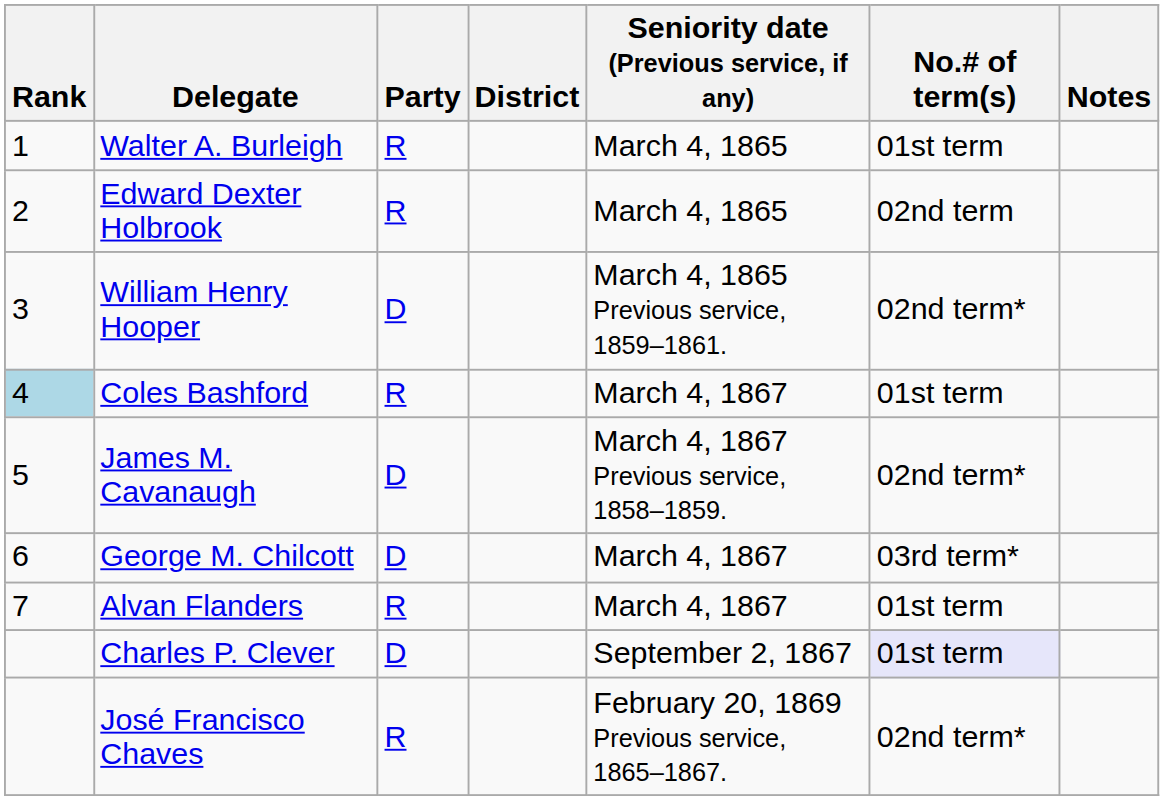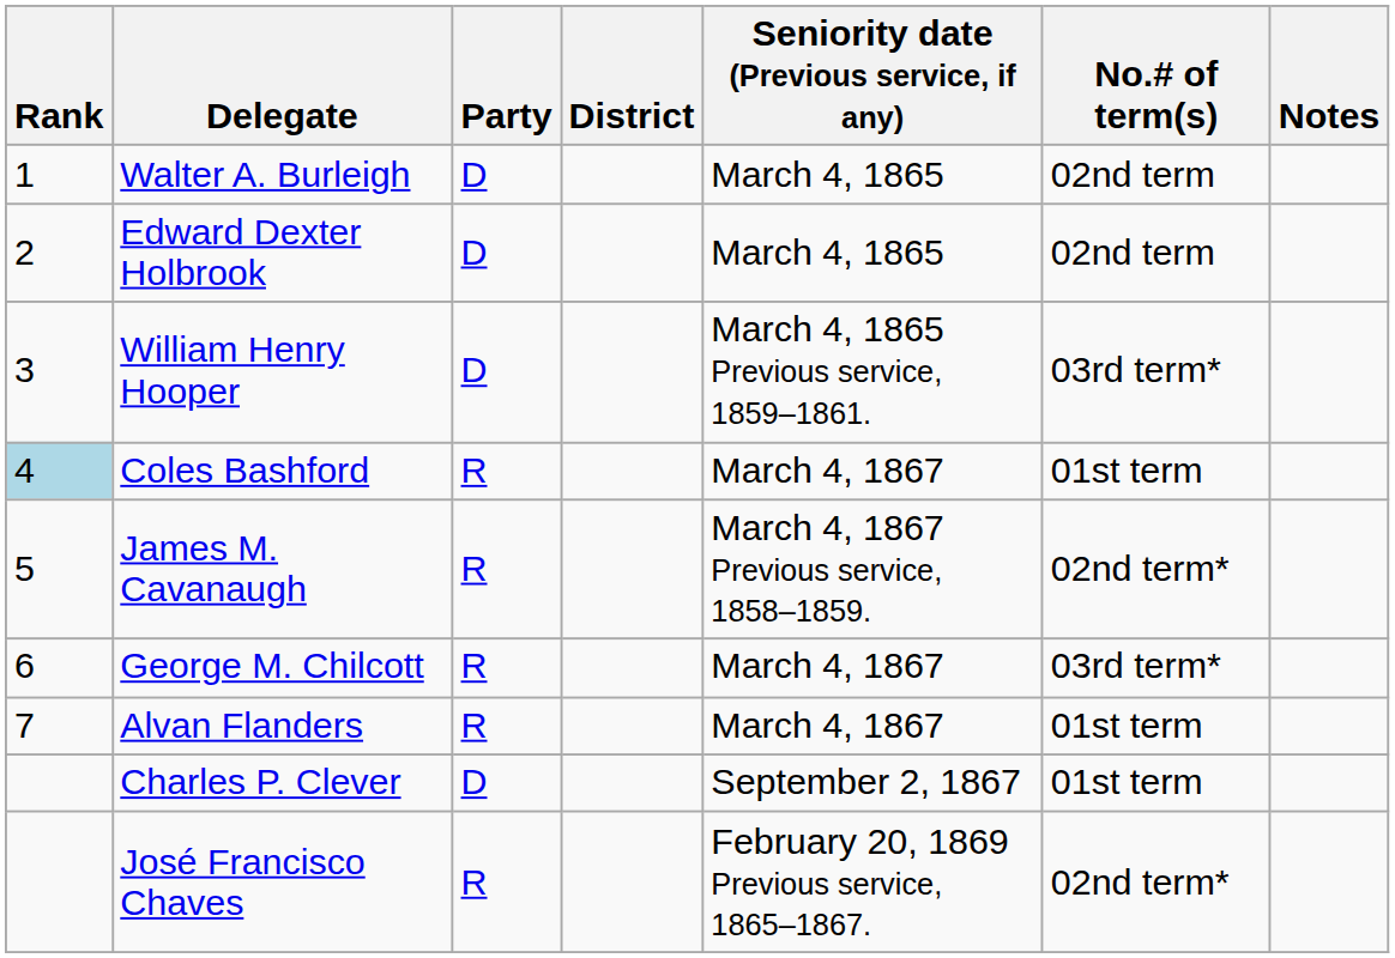Walter A. Burleigh | Party: R -> D
Walter A. Burleigh | No.# of term(s): 01st term -> 02nd term
Edward Dexter Holbrook | Party: R -> D
William Henry Hooper | No.# of term(s): 02nd term* -> 03rd term*
James M. Cavanaugh | Party: D -> R
George M. Chilcott | Party: D -> R
Charles P. Clever | No.# of term(s): lavender background -> no background
